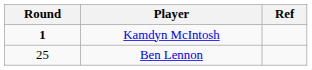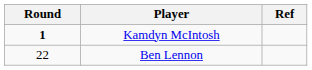Ben Lennon | Round: 25 -> 22
